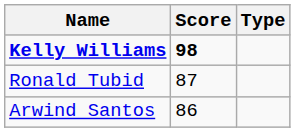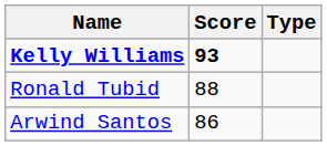Kelly Williams | Score: 98 -> 93
Ronald Tubid | Score: 87 -> 88
